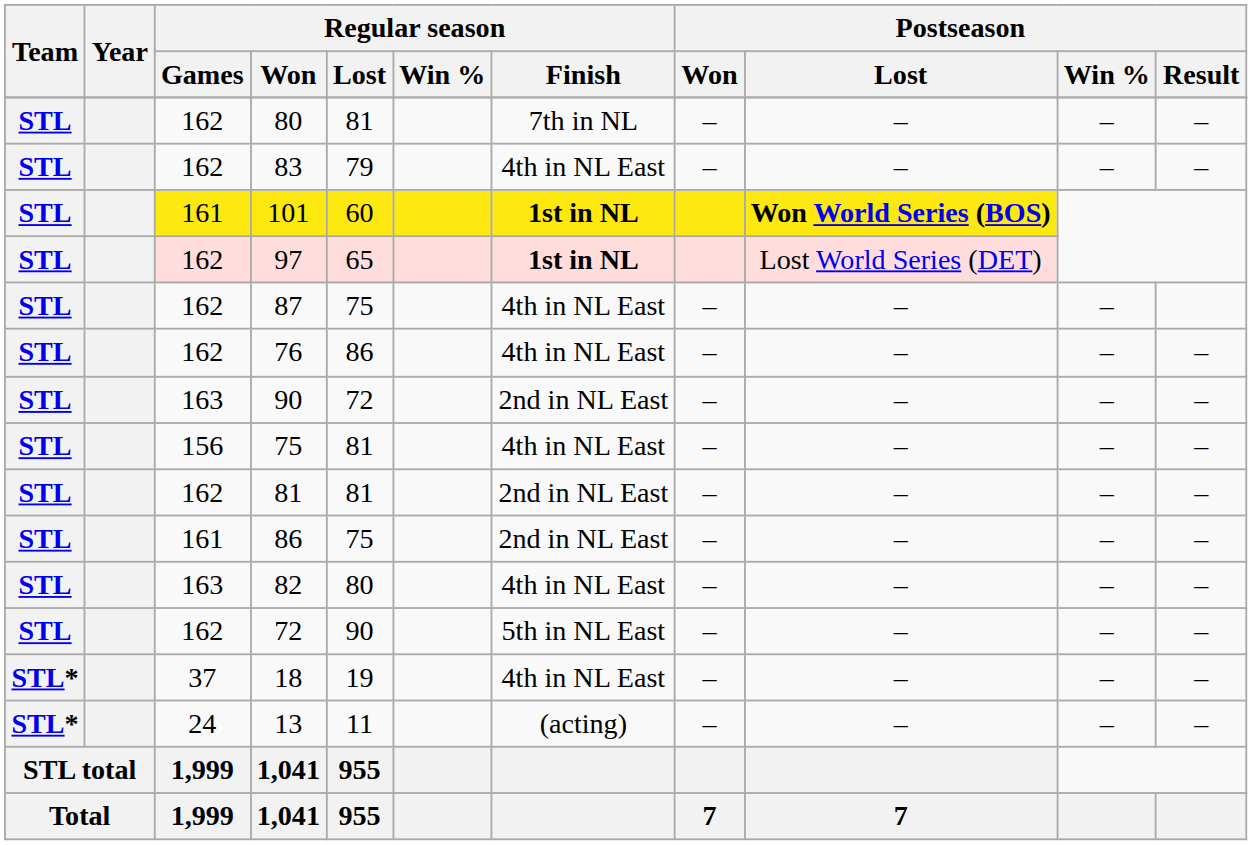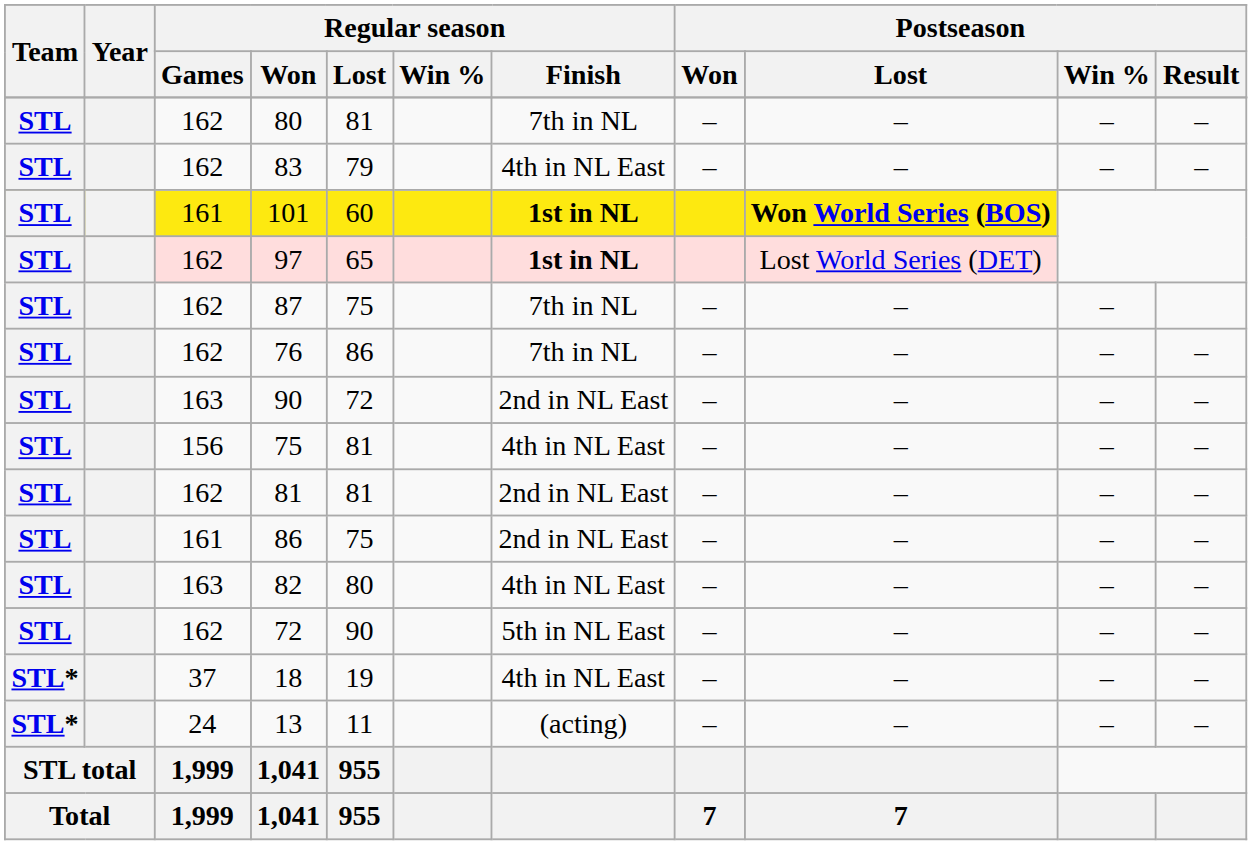87 | Regular season / Finish: 4th in NL East -> 7th in NL
76 | Regular season / Finish: 4th in NL East -> 7th in NL
